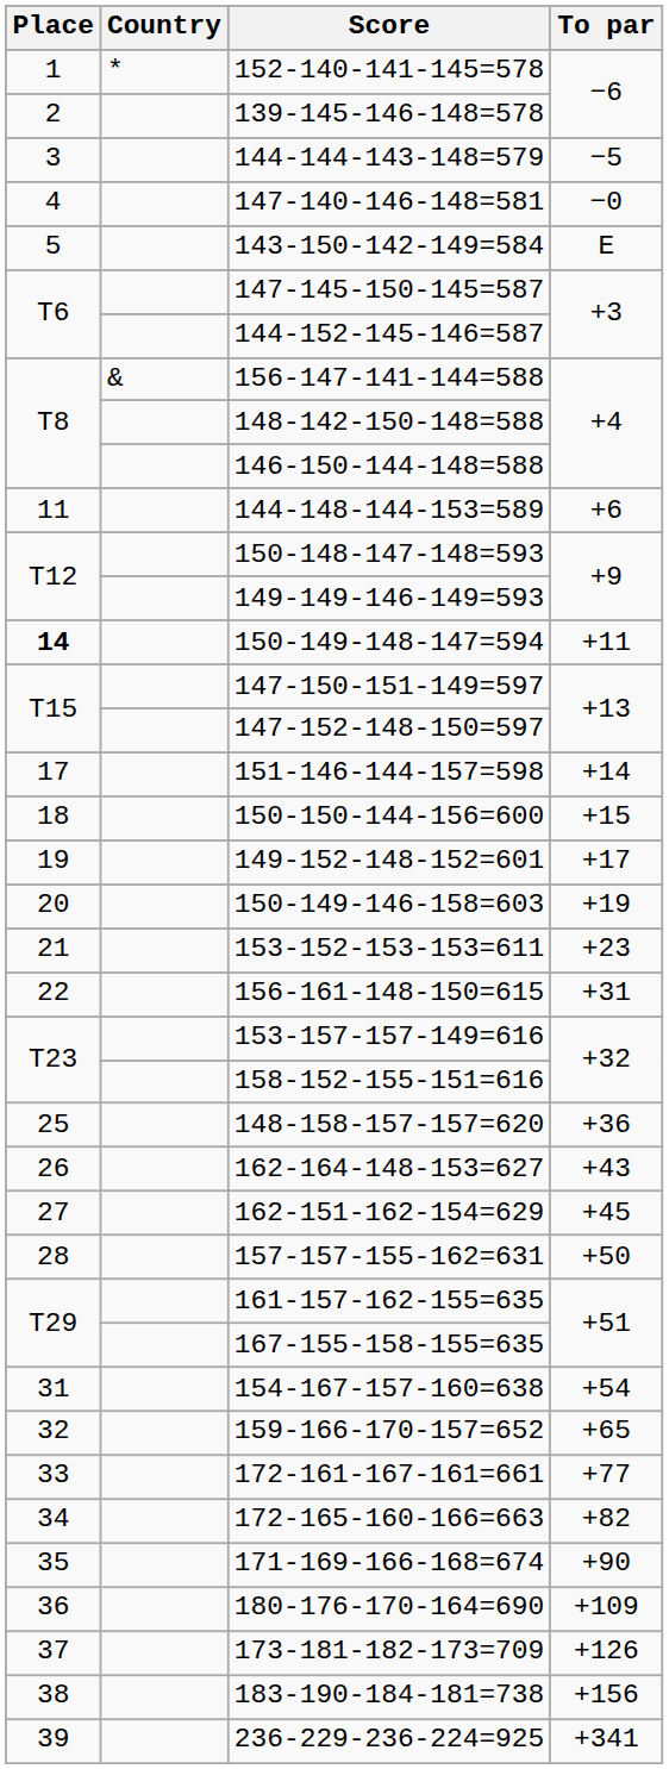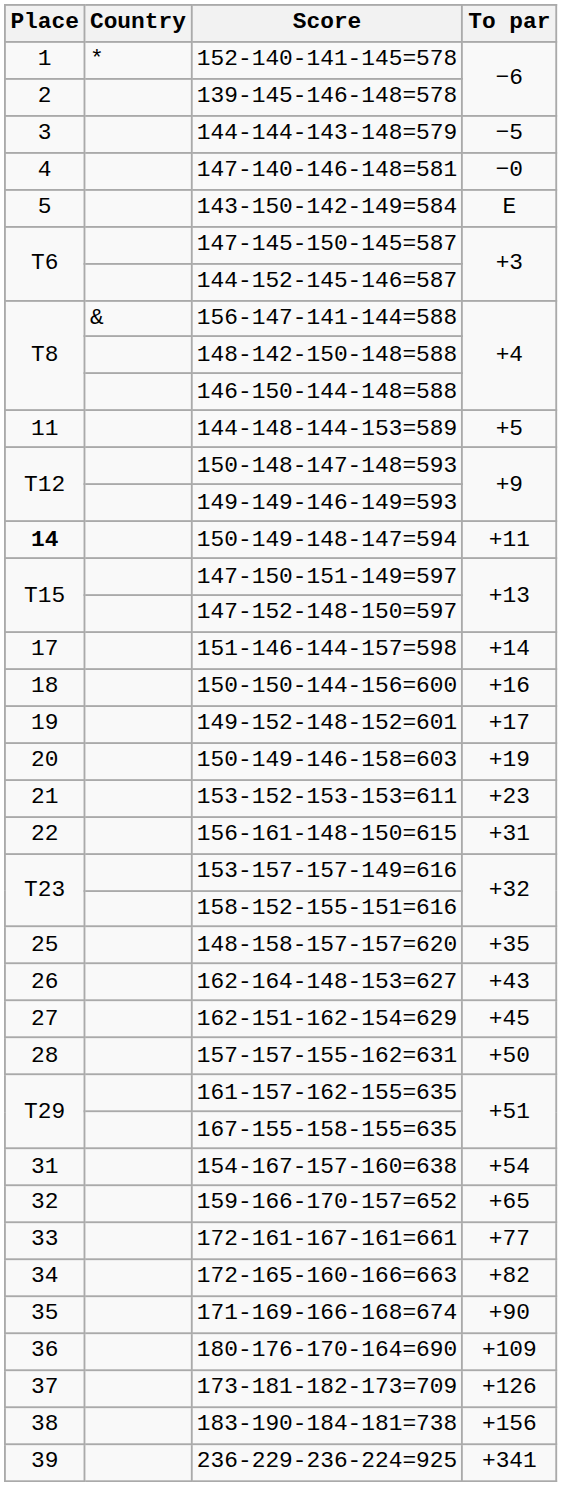144-148-144-153=589 | To par: +6 -> +5
150-150-144-156=600 | To par: +15 -> +16
148-158-157-157=620 | To par: +36 -> +35
